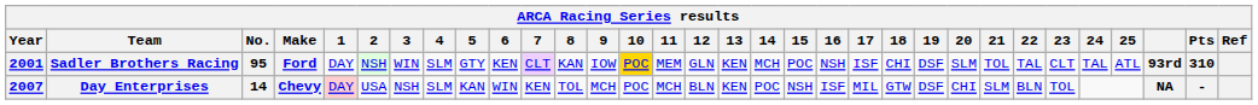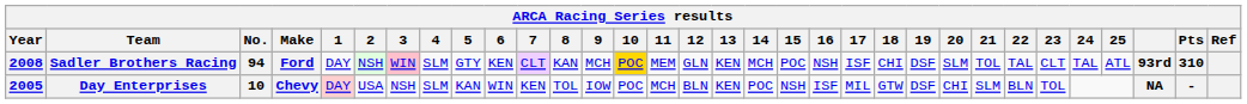Sadler Brothers Racing | Year: 2001 -> 2008
Sadler Brothers Racing | No.: 95 -> 94
Sadler Brothers Racing | 3: no background -> pink background
Sadler Brothers Racing | 9: IOW -> MCH
Day Enterprises | Year: 2007 -> 2005
Day Enterprises | No.: 14 -> 10
Day Enterprises | 9: MCH -> IOW
